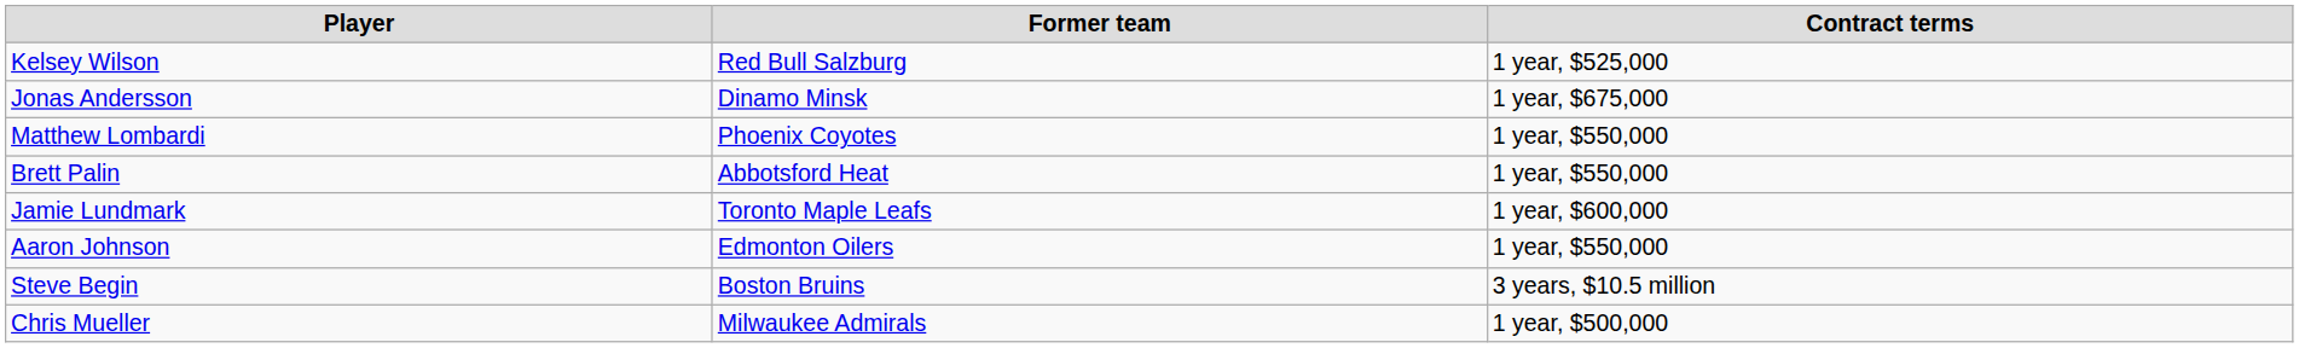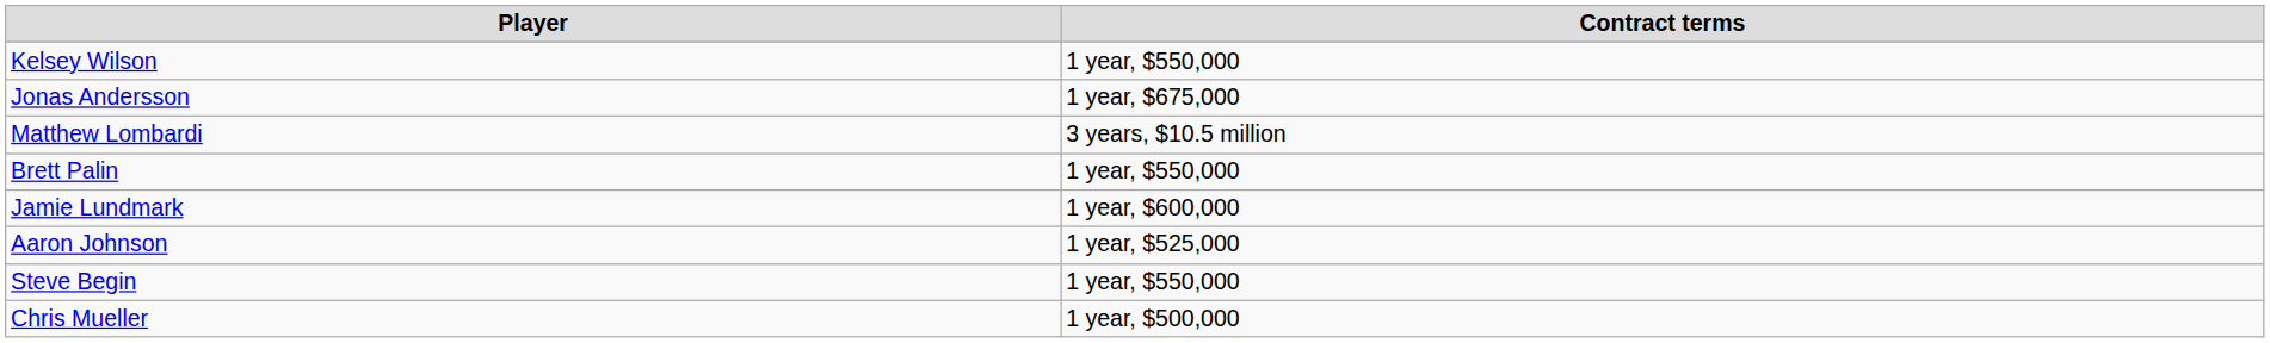- column: Former team | Red Bull Salzburg | Dinamo Minsk | Phoenix Coyotes | Abbotsford Heat | Toronto Maple Leafs | Edmonton Oilers | Boston Bruins | Milwaukee Admirals
Kelsey Wilson | Contract terms: 1 year, $525,000 -> 1 year, $550,000
Matthew Lombardi | Contract terms: 1 year, $550,000 -> 3 years, $10.5 million
Aaron Johnson | Contract terms: 1 year, $550,000 -> 1 year, $525,000
Steve Begin | Contract terms: 3 years, $10.5 million -> 1 year, $550,000
